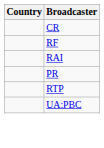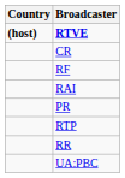+ row: (host) | RTVE
+ row: RR
